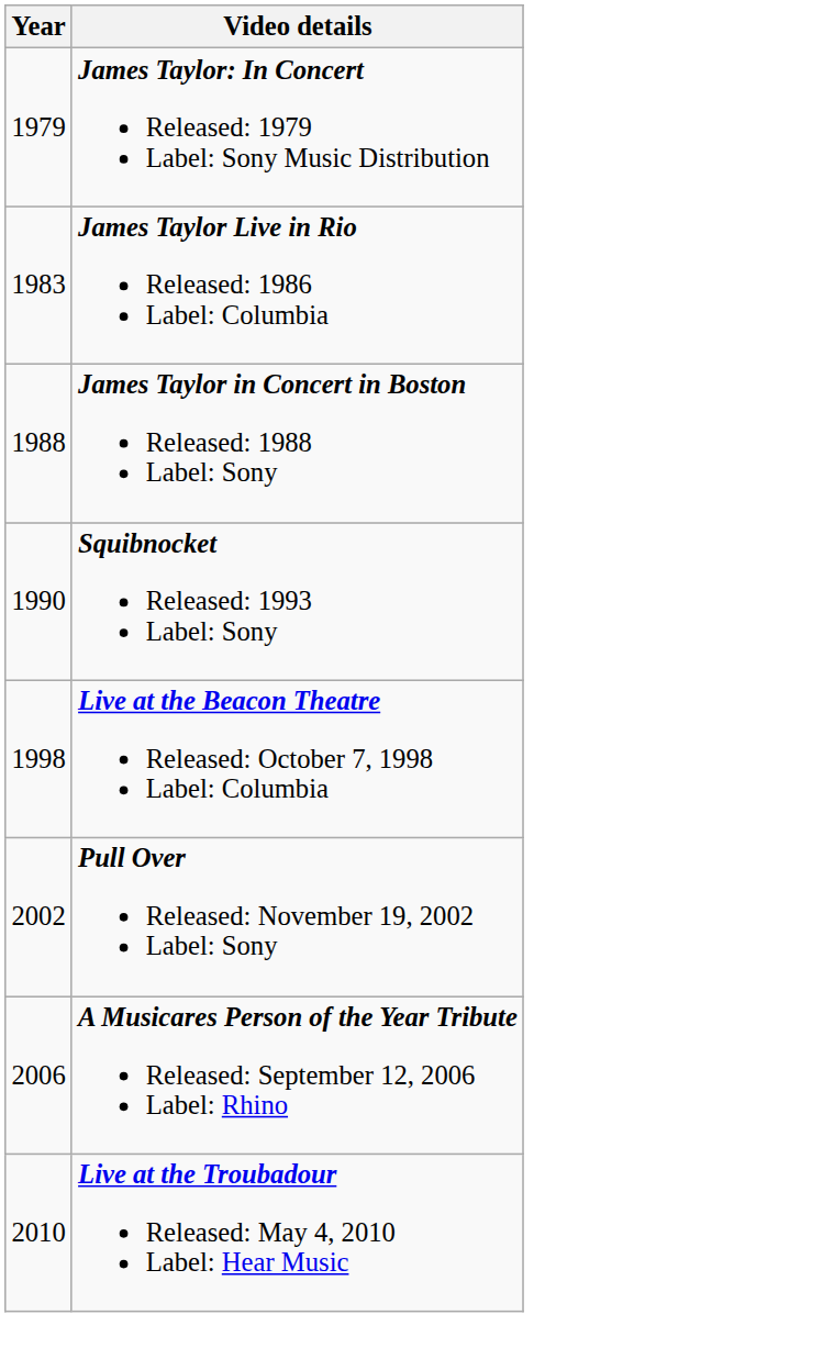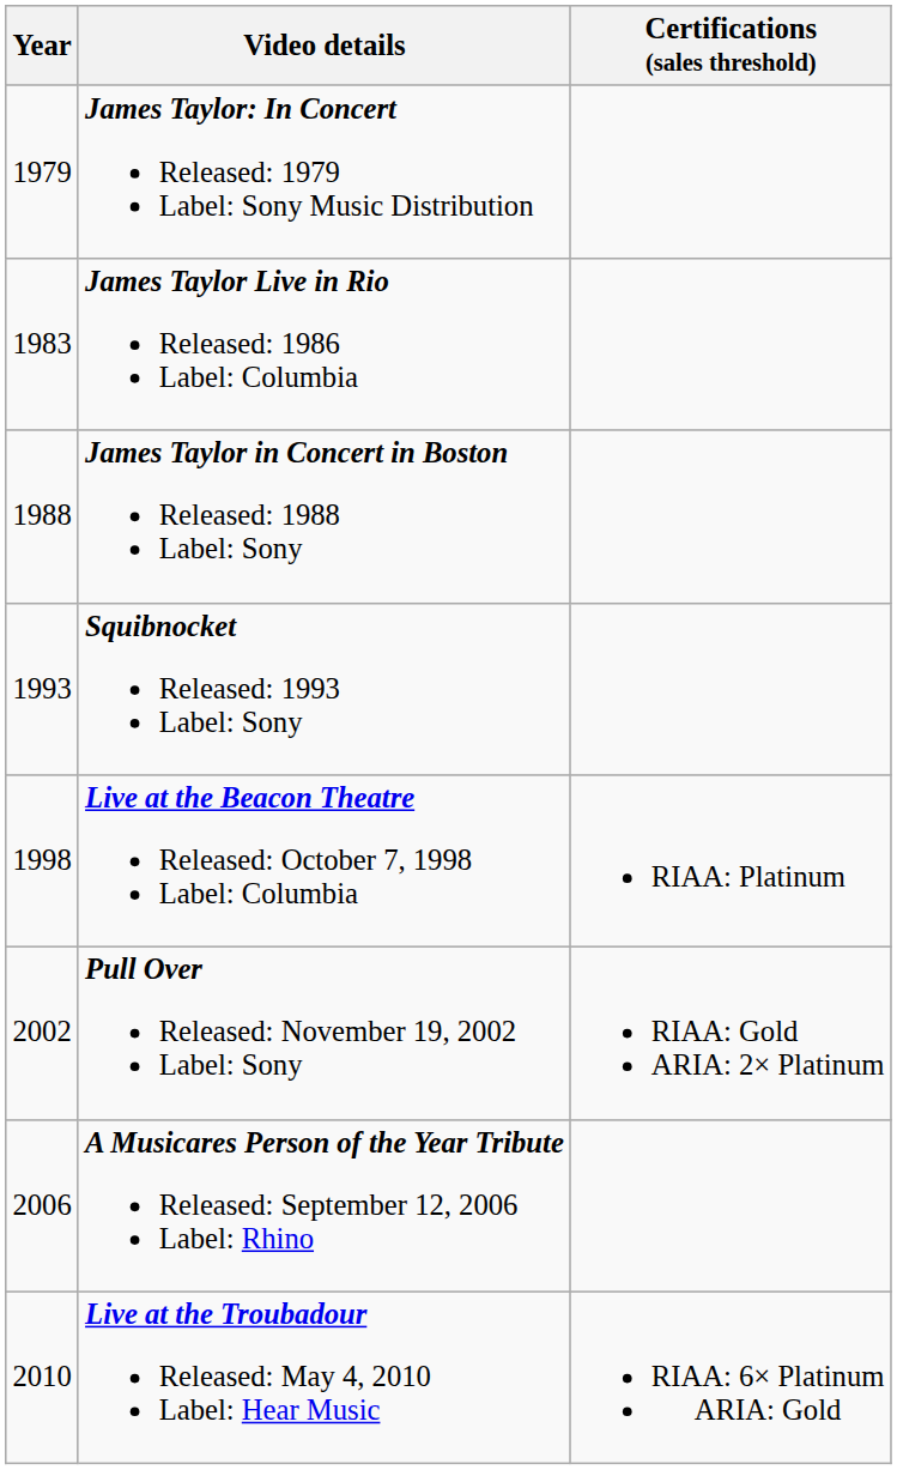+ column: Certifications (sales threshold) | RIAA: Platinum | RIAA: Gold ARIA: 2× Platinum | RIAA: 6× Platinum ARIA: Gold
Squibnocket Released: 1993 Label: Sony | Year: 1990 -> 1993
